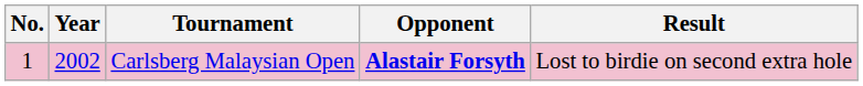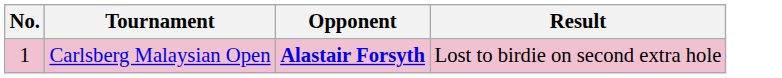- column: Year | 2002
